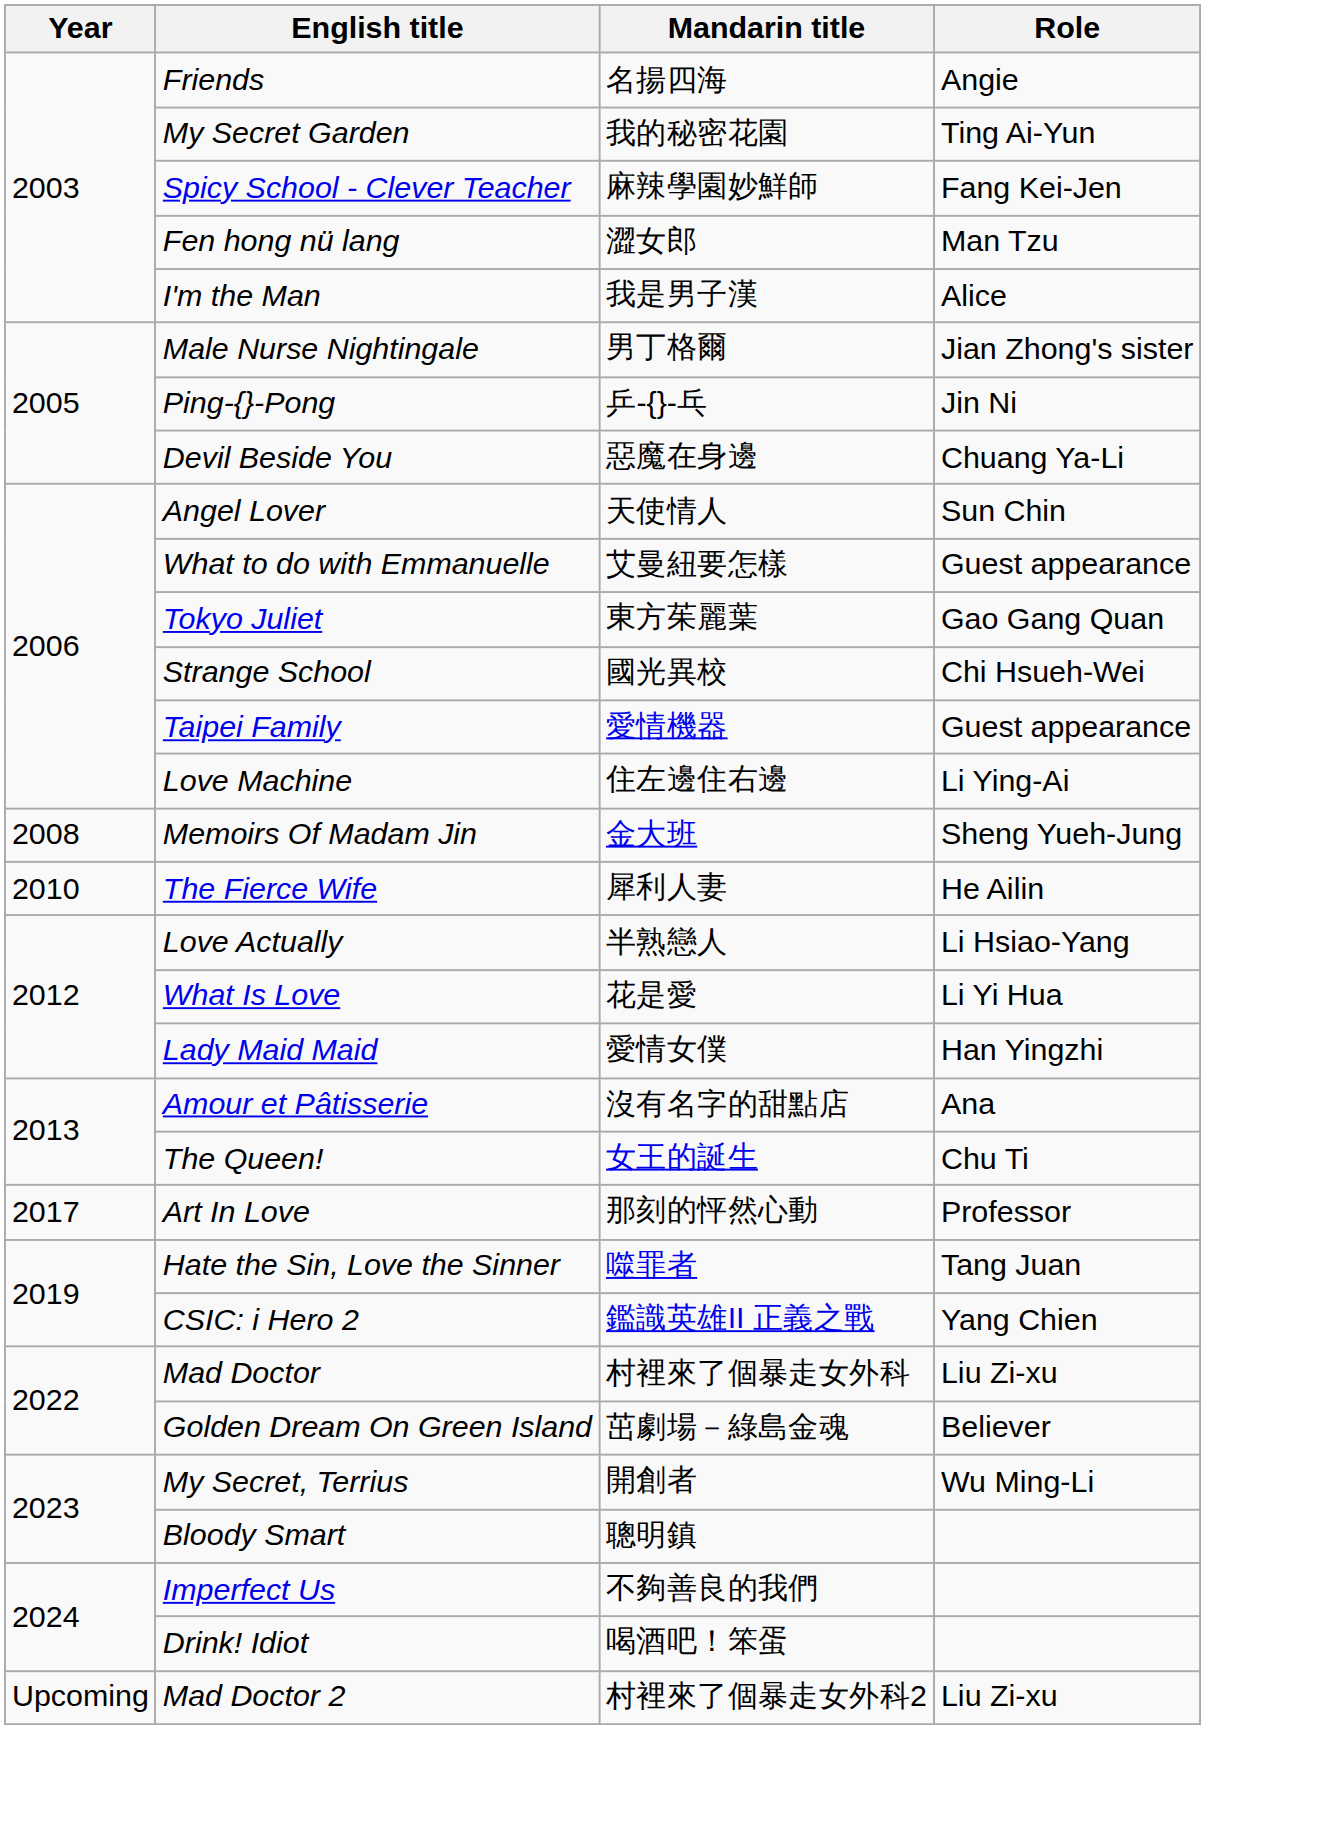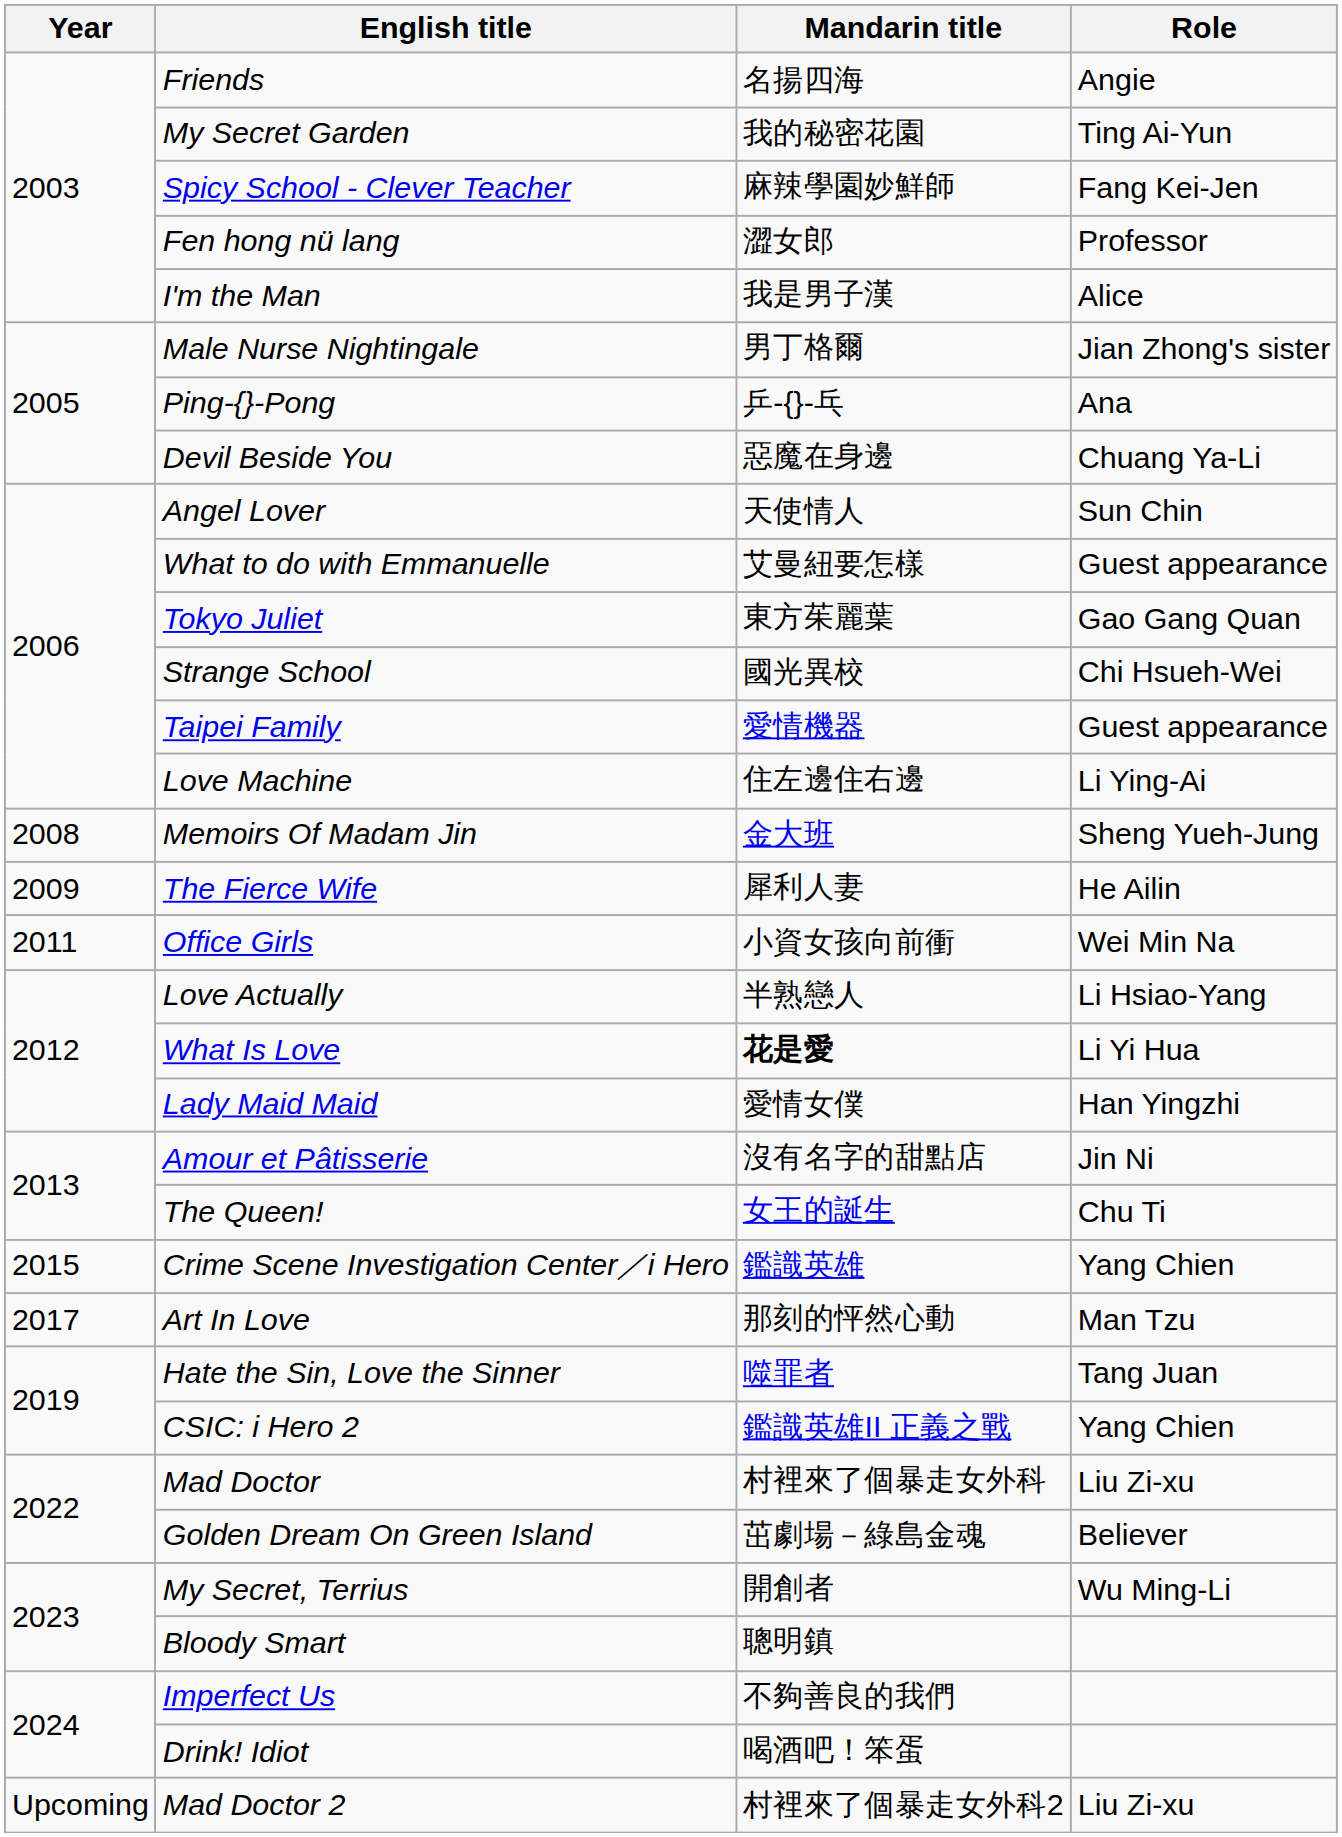Fen hong nü lang | Role: Man Tzu -> Professor
Ping-{}-Pong | Role: Jin Ni -> Ana
The Fierce Wife | Year: 2010 -> 2009
+ row: 2011 | Office Girls | 小資女孩向前衝 | Wei Min Na
What Is Love | Mandarin title: normal -> bold
Amour et Pâtisserie | Role: Ana -> Jin Ni
+ row: 2015 | Crime Scene Investigation Center／i Hero | 鑑識英雄 | Yang Chien
Art In Love | Role: Professor -> Man Tzu
